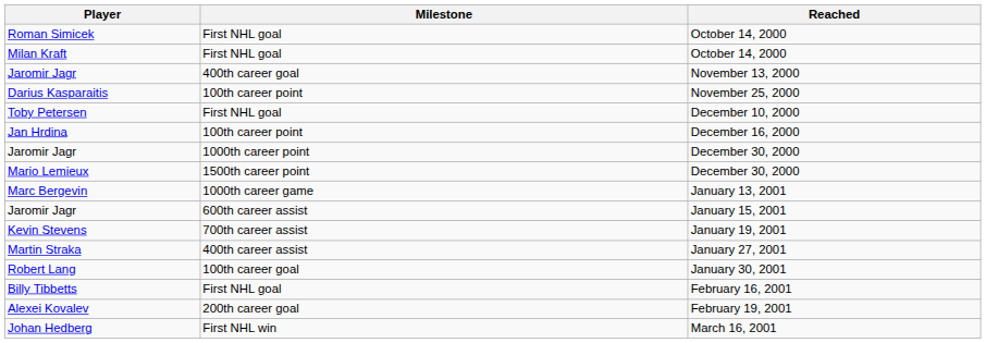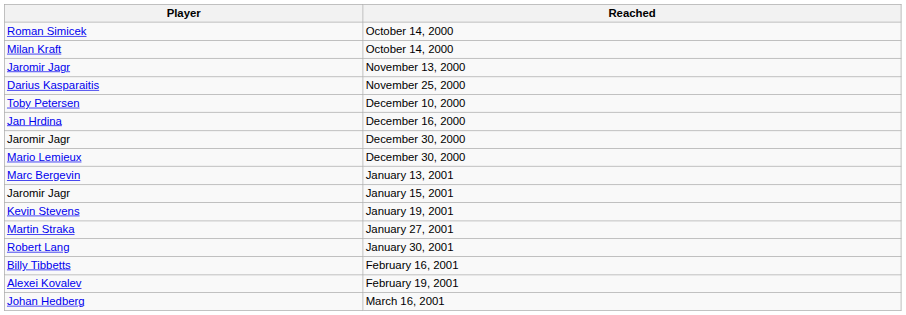- column: Milestone | First NHL goal | First NHL goal | 400th career goal | 100th career point | First NHL goal | 100th career point | 1000th career point | 1500th career point | 1000th career game | 600th career assist | 700th career assist | 400th career assist | 100th career goal | First NHL goal | 200th career goal | First NHL win
